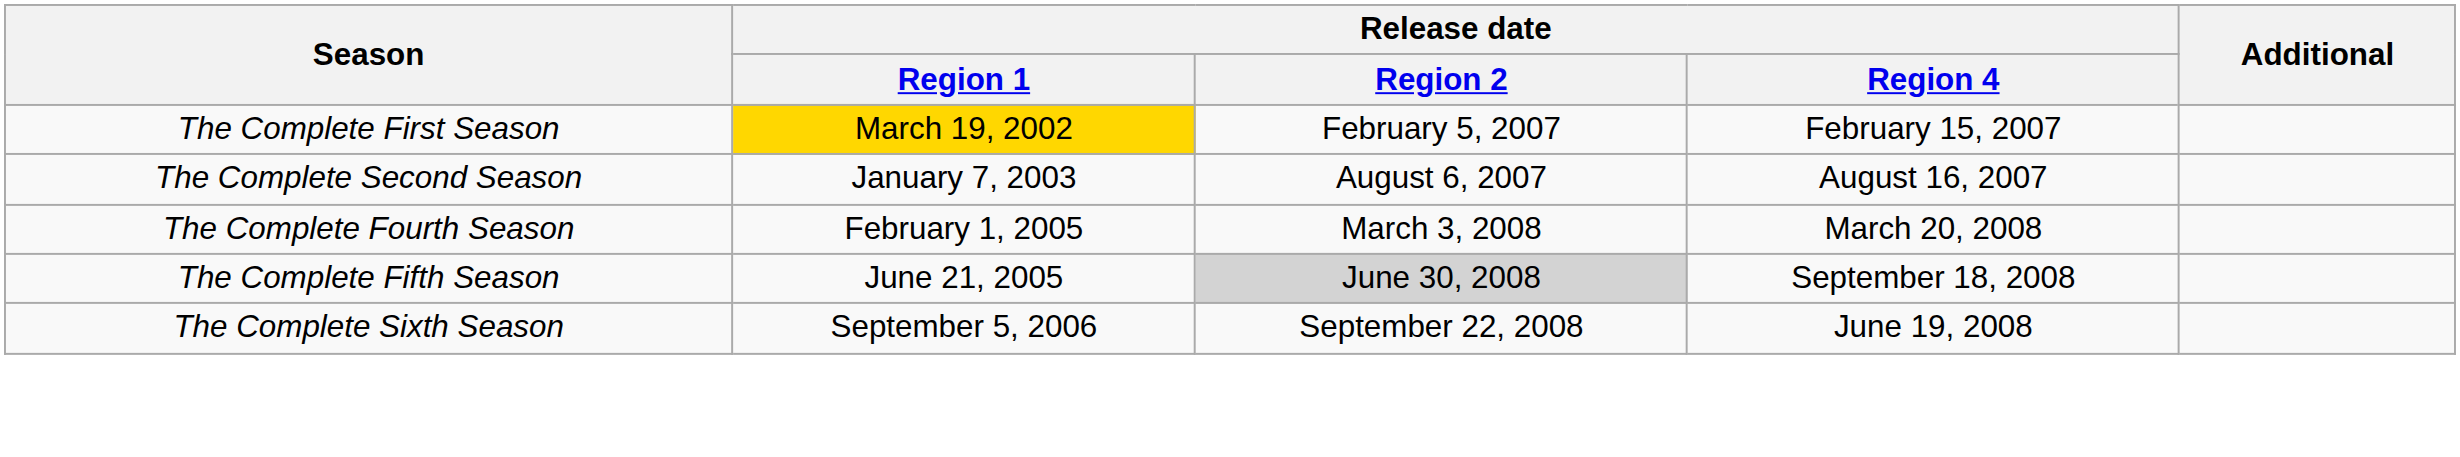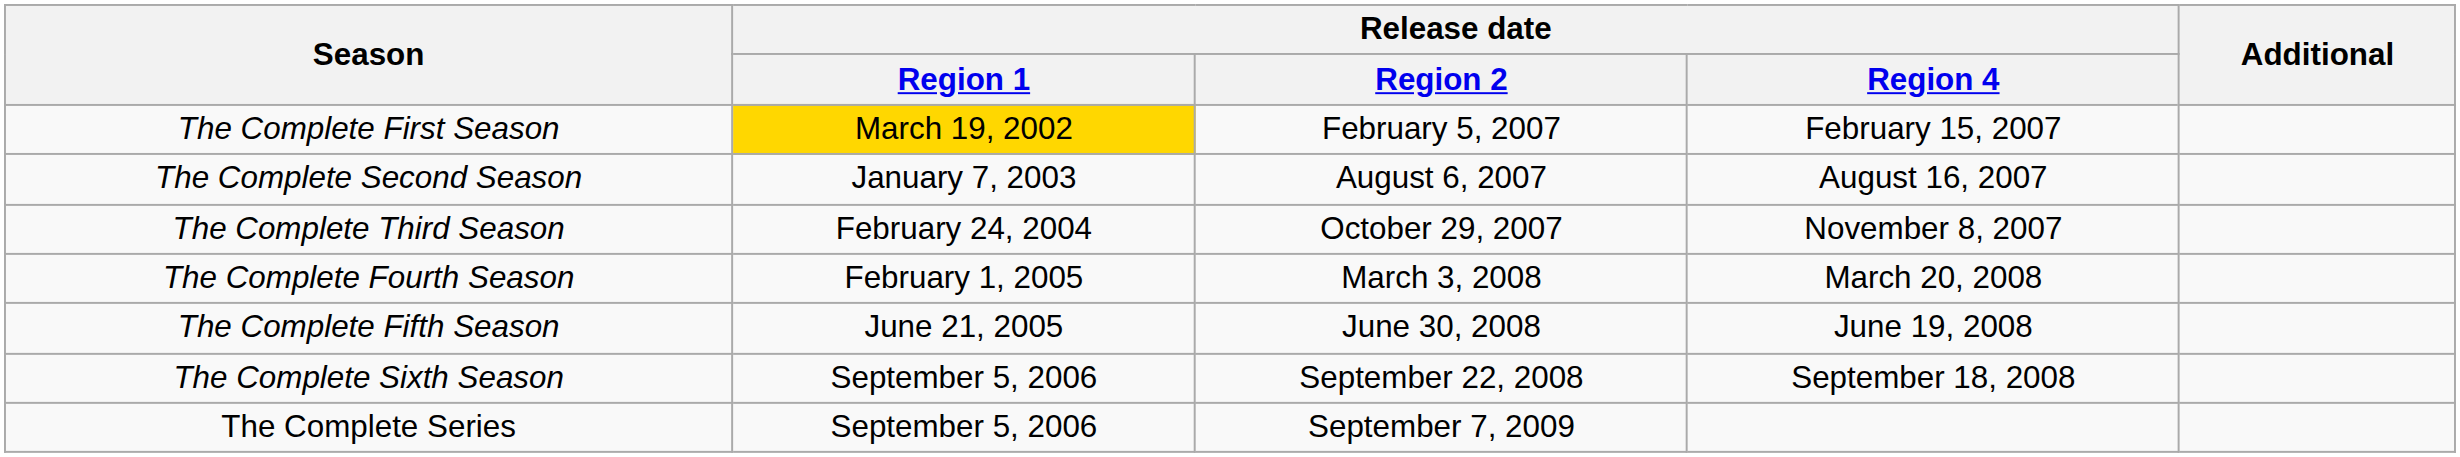+ row: The Complete Third Season | February 24, 2004 | October 29, 2007 | November 8, 2007
The Complete Fifth Season | Release date / Region 2: lightgrey background -> no background
The Complete Fifth Season | Release date / Region 4: September 18, 2008 -> June 19, 2008
The Complete Sixth Season | Release date / Region 4: June 19, 2008 -> September 18, 2008
+ row: The Complete Series | September 5, 2006 | September 7, 2009
